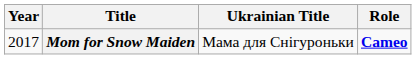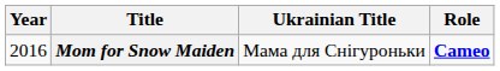Mom for Snow Maiden | Year: 2017 -> 2016
